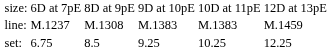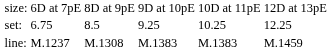rows swapped: set: <-> line:
